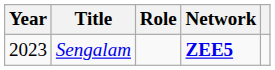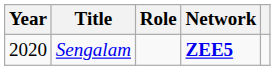Sengalam | Year: 2023 -> 2020
